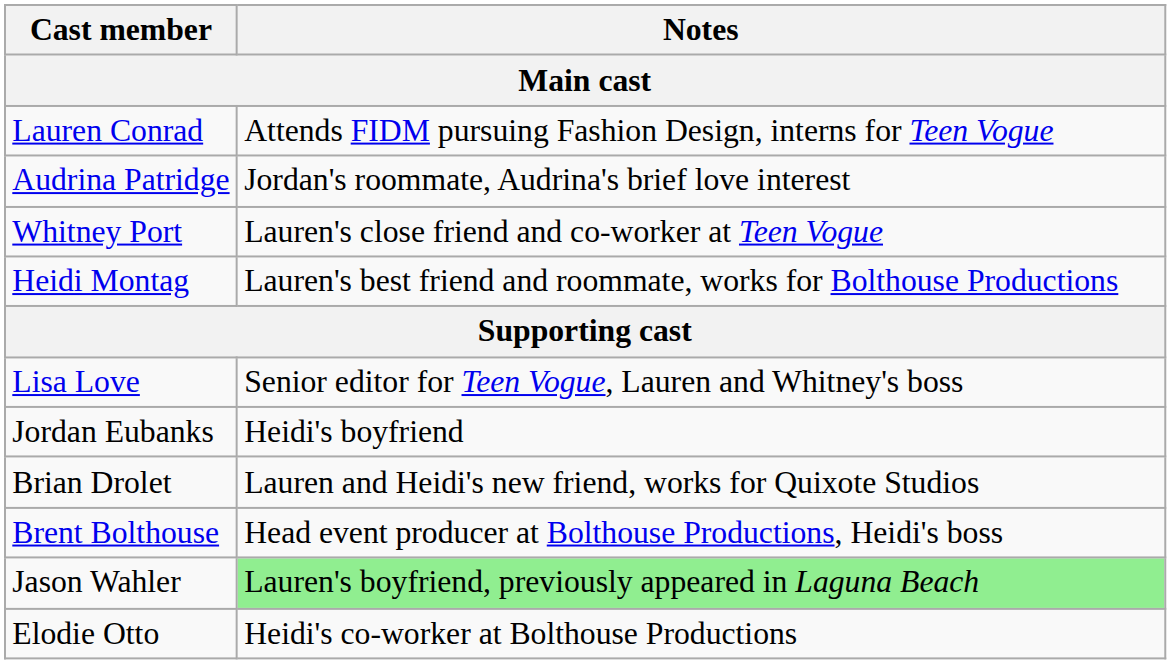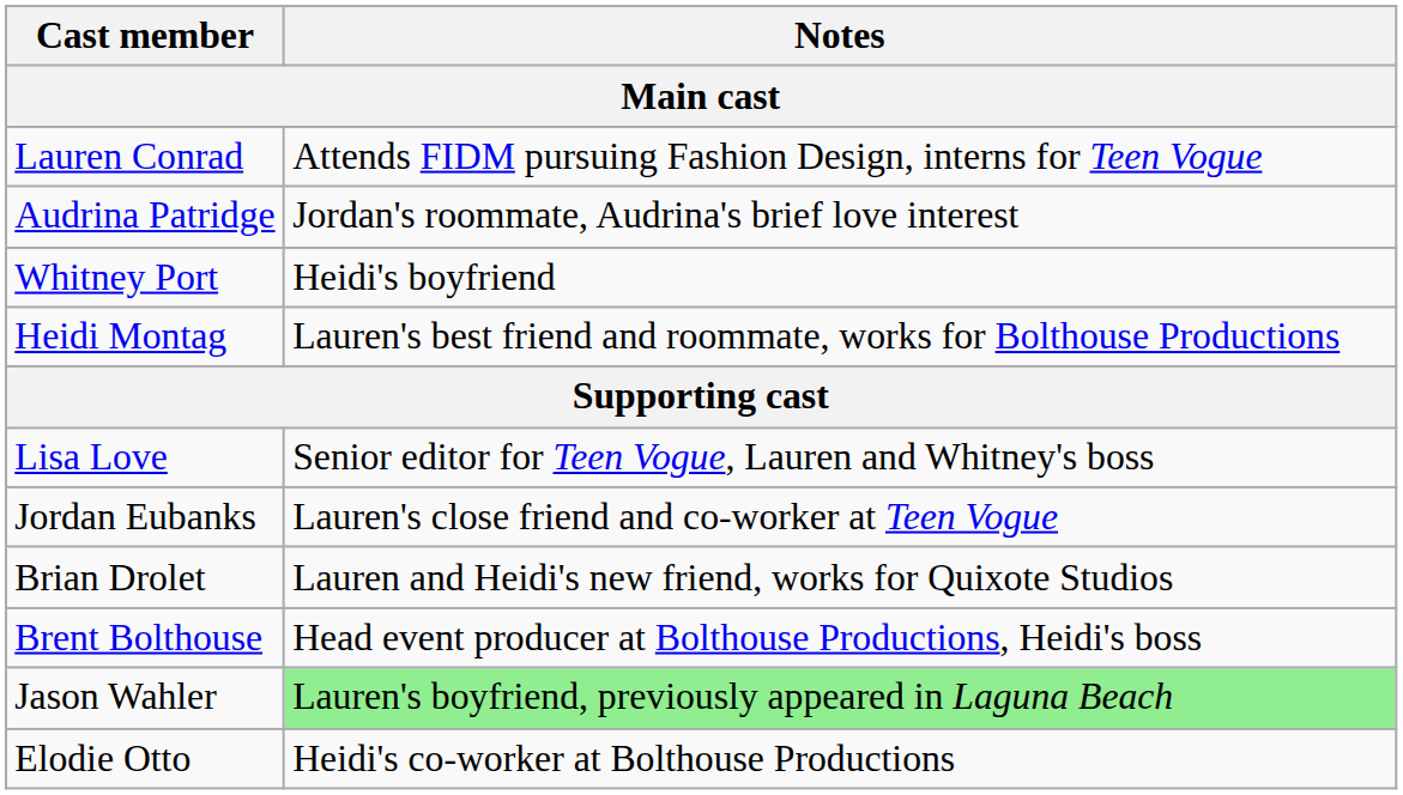Whitney Port | Notes: Lauren's close friend and co-worker at Teen Vogue -> Heidi's boyfriend
Jordan Eubanks | Notes: Heidi's boyfriend -> Lauren's close friend and co-worker at Teen Vogue
